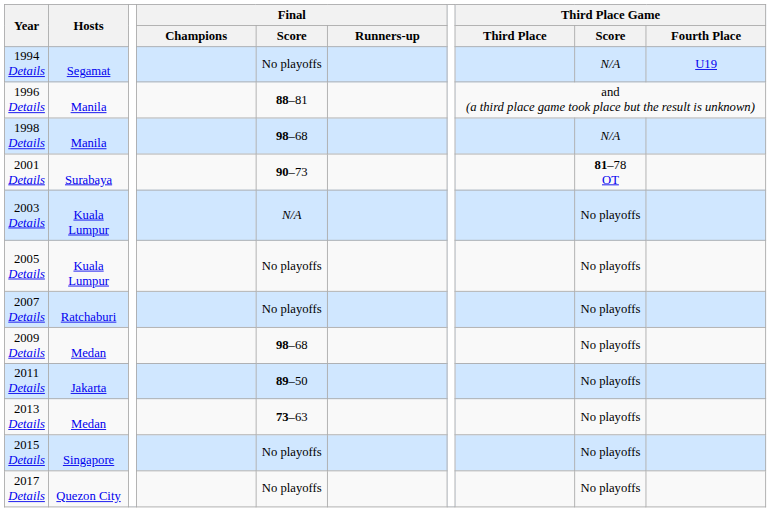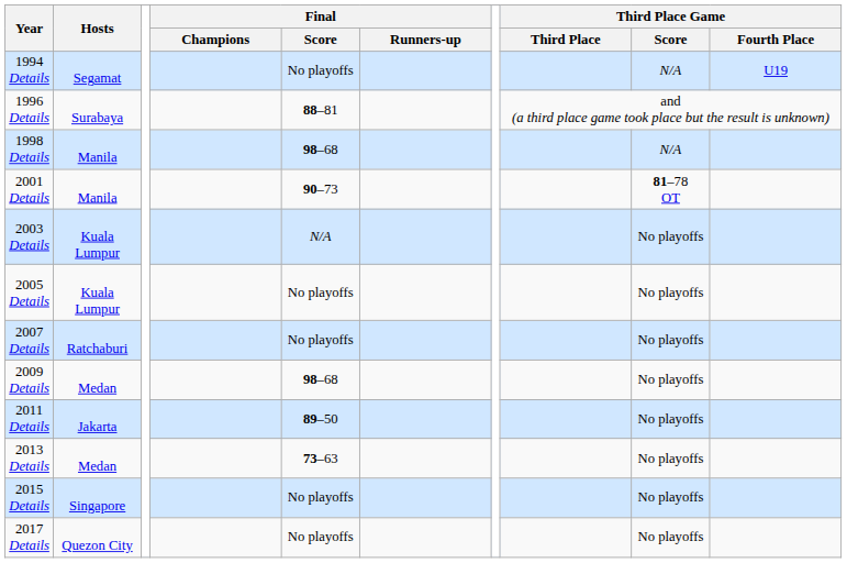1996 Details | Hosts: Manila -> Surabaya
2001 Details | Hosts: Surabaya -> Manila
